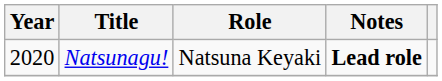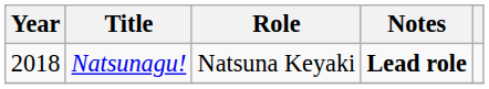Natsunagu! | Year: 2020 -> 2018
